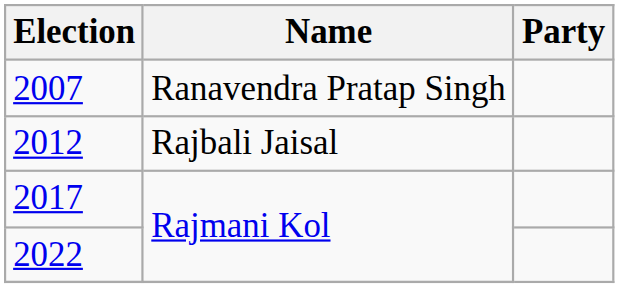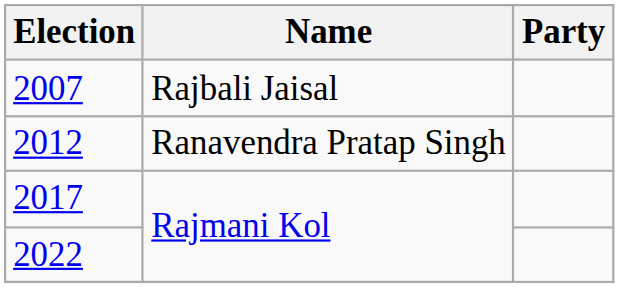2007 | Name: Ranavendra Pratap Singh -> Rajbali Jaisal
2012 | Name: Rajbali Jaisal -> Ranavendra Pratap Singh
